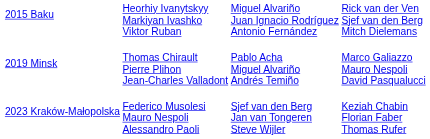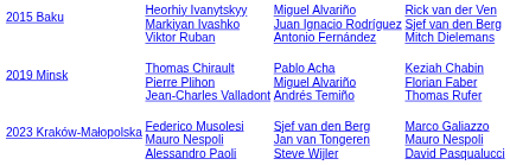2019 Minsk | column 4: Marco Galiazzo Mauro Nespoli David Pasqualucci -> Keziah Chabin Florian Faber Thomas Rufer
2023 Kraków-Małopolska | column 4: Keziah Chabin Florian Faber Thomas Rufer -> Marco Galiazzo Mauro Nespoli David Pasqualucci
